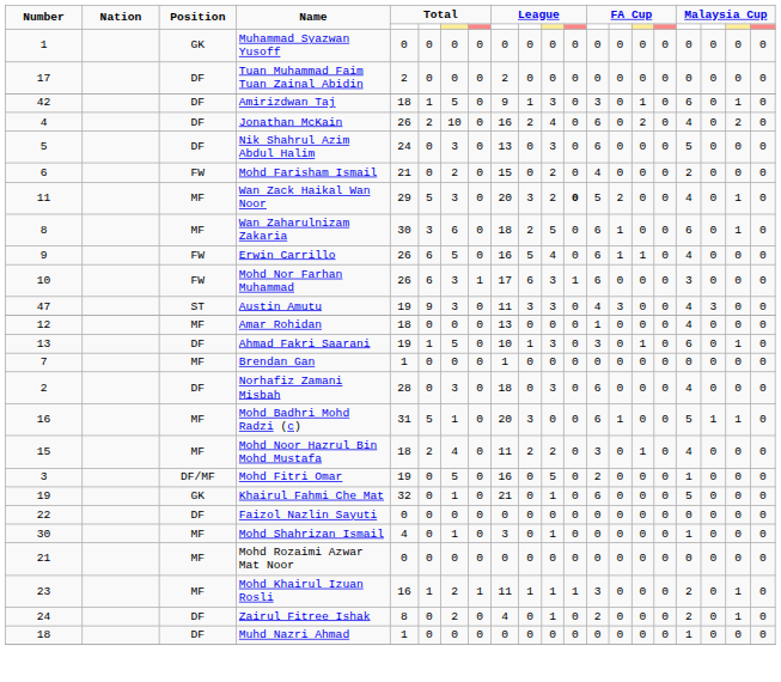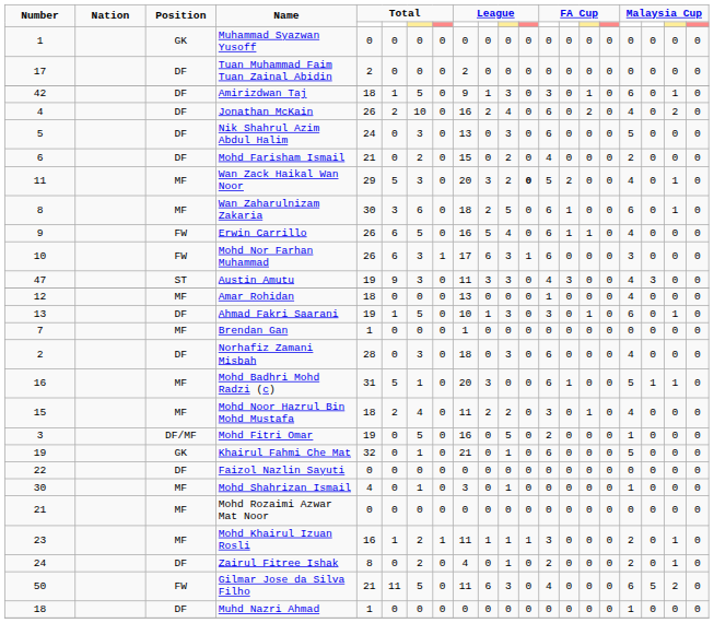Mohd Farisham Ismail | Position: FW -> DF
+ row: 50 | FW | Gilmar Jose da Silva Filho | 21 | 11 | 5 | 0 | 11 | 6 | 3 | 0 | 4 | 0 | 0 | 0 | 6 | 5 | 2 | 0
